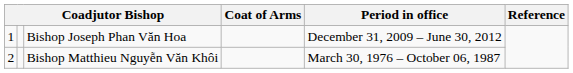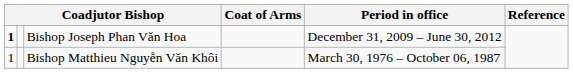Bishop Joseph Phan Văn Hoa | column 1: normal -> bold
Bishop Matthieu Nguyễn Văn Khôi | column 1: 2 -> 1
